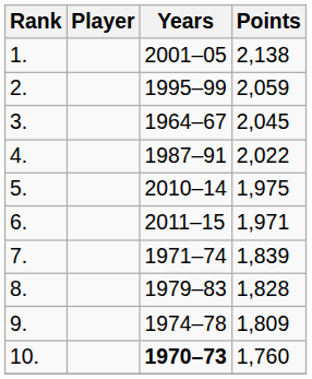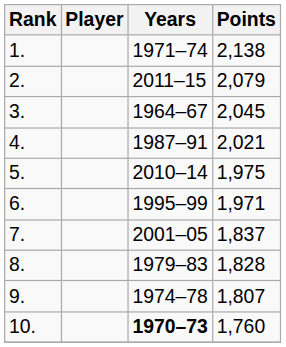1. | Years: 2001–05 -> 1971–74
2. | Years: 1995–99 -> 2011–15
2. | Points: 2,059 -> 2,079
4. | Points: 2,022 -> 2,021
6. | Years: 2011–15 -> 1995–99
7. | Years: 1971–74 -> 2001–05
7. | Points: 1,839 -> 1,837
9. | Points: 1,809 -> 1,807
